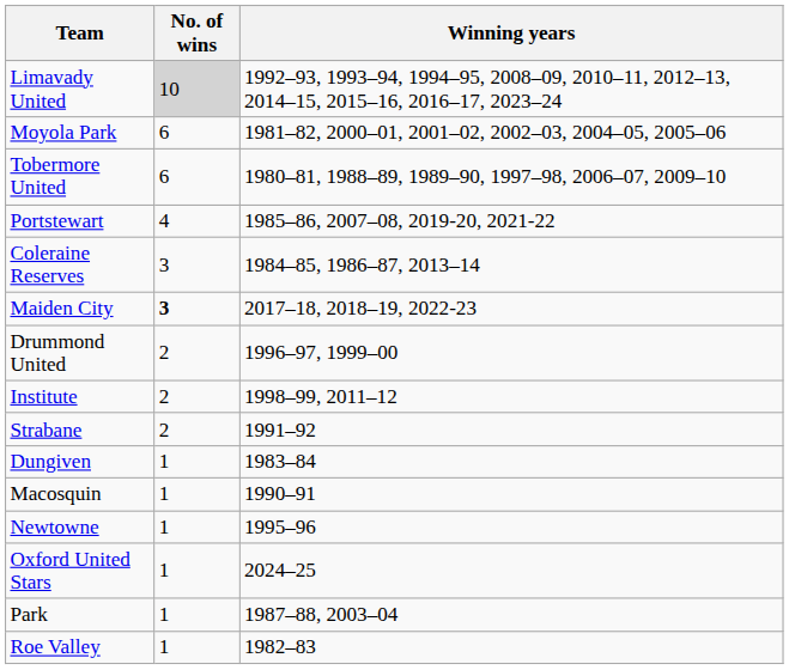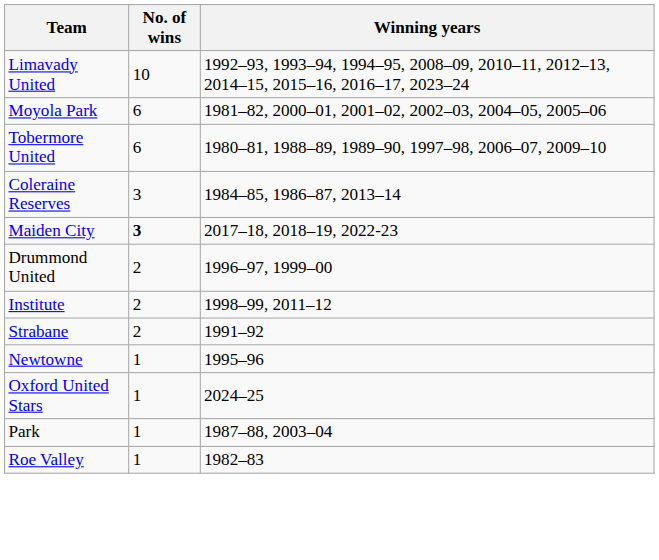Limavady United | No. of wins: lightgrey background -> no background
- row: Portstewart | 4 | 1985–86, 2007–08, 2019-20, 2021-22
- row: Dungiven | 1 | 1983–84
- row: Macosquin | 1 | 1990–91
